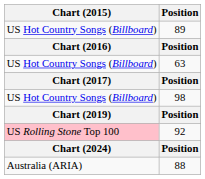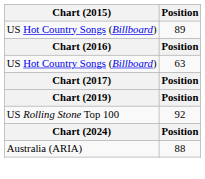- row: US Hot Country Songs (Billboard) | 98
92 | Chart (2015): pink background -> no background
